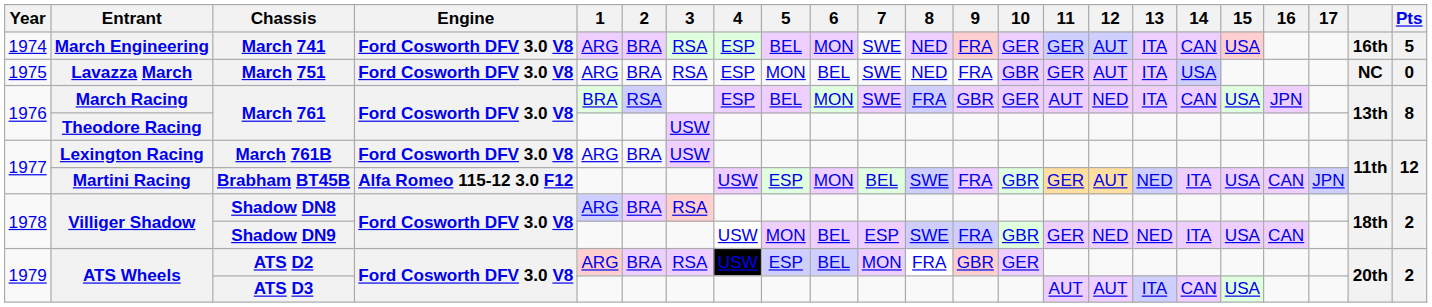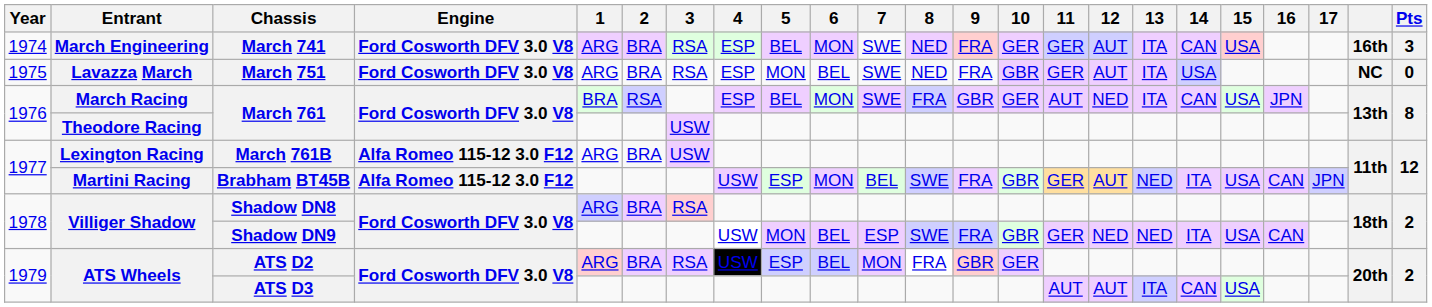March 741 | Pts: 5 -> 3
March 761B | Engine: Ford Cosworth DFV 3.0 V8 -> Alfa Romeo 115-12 3.0 F12
